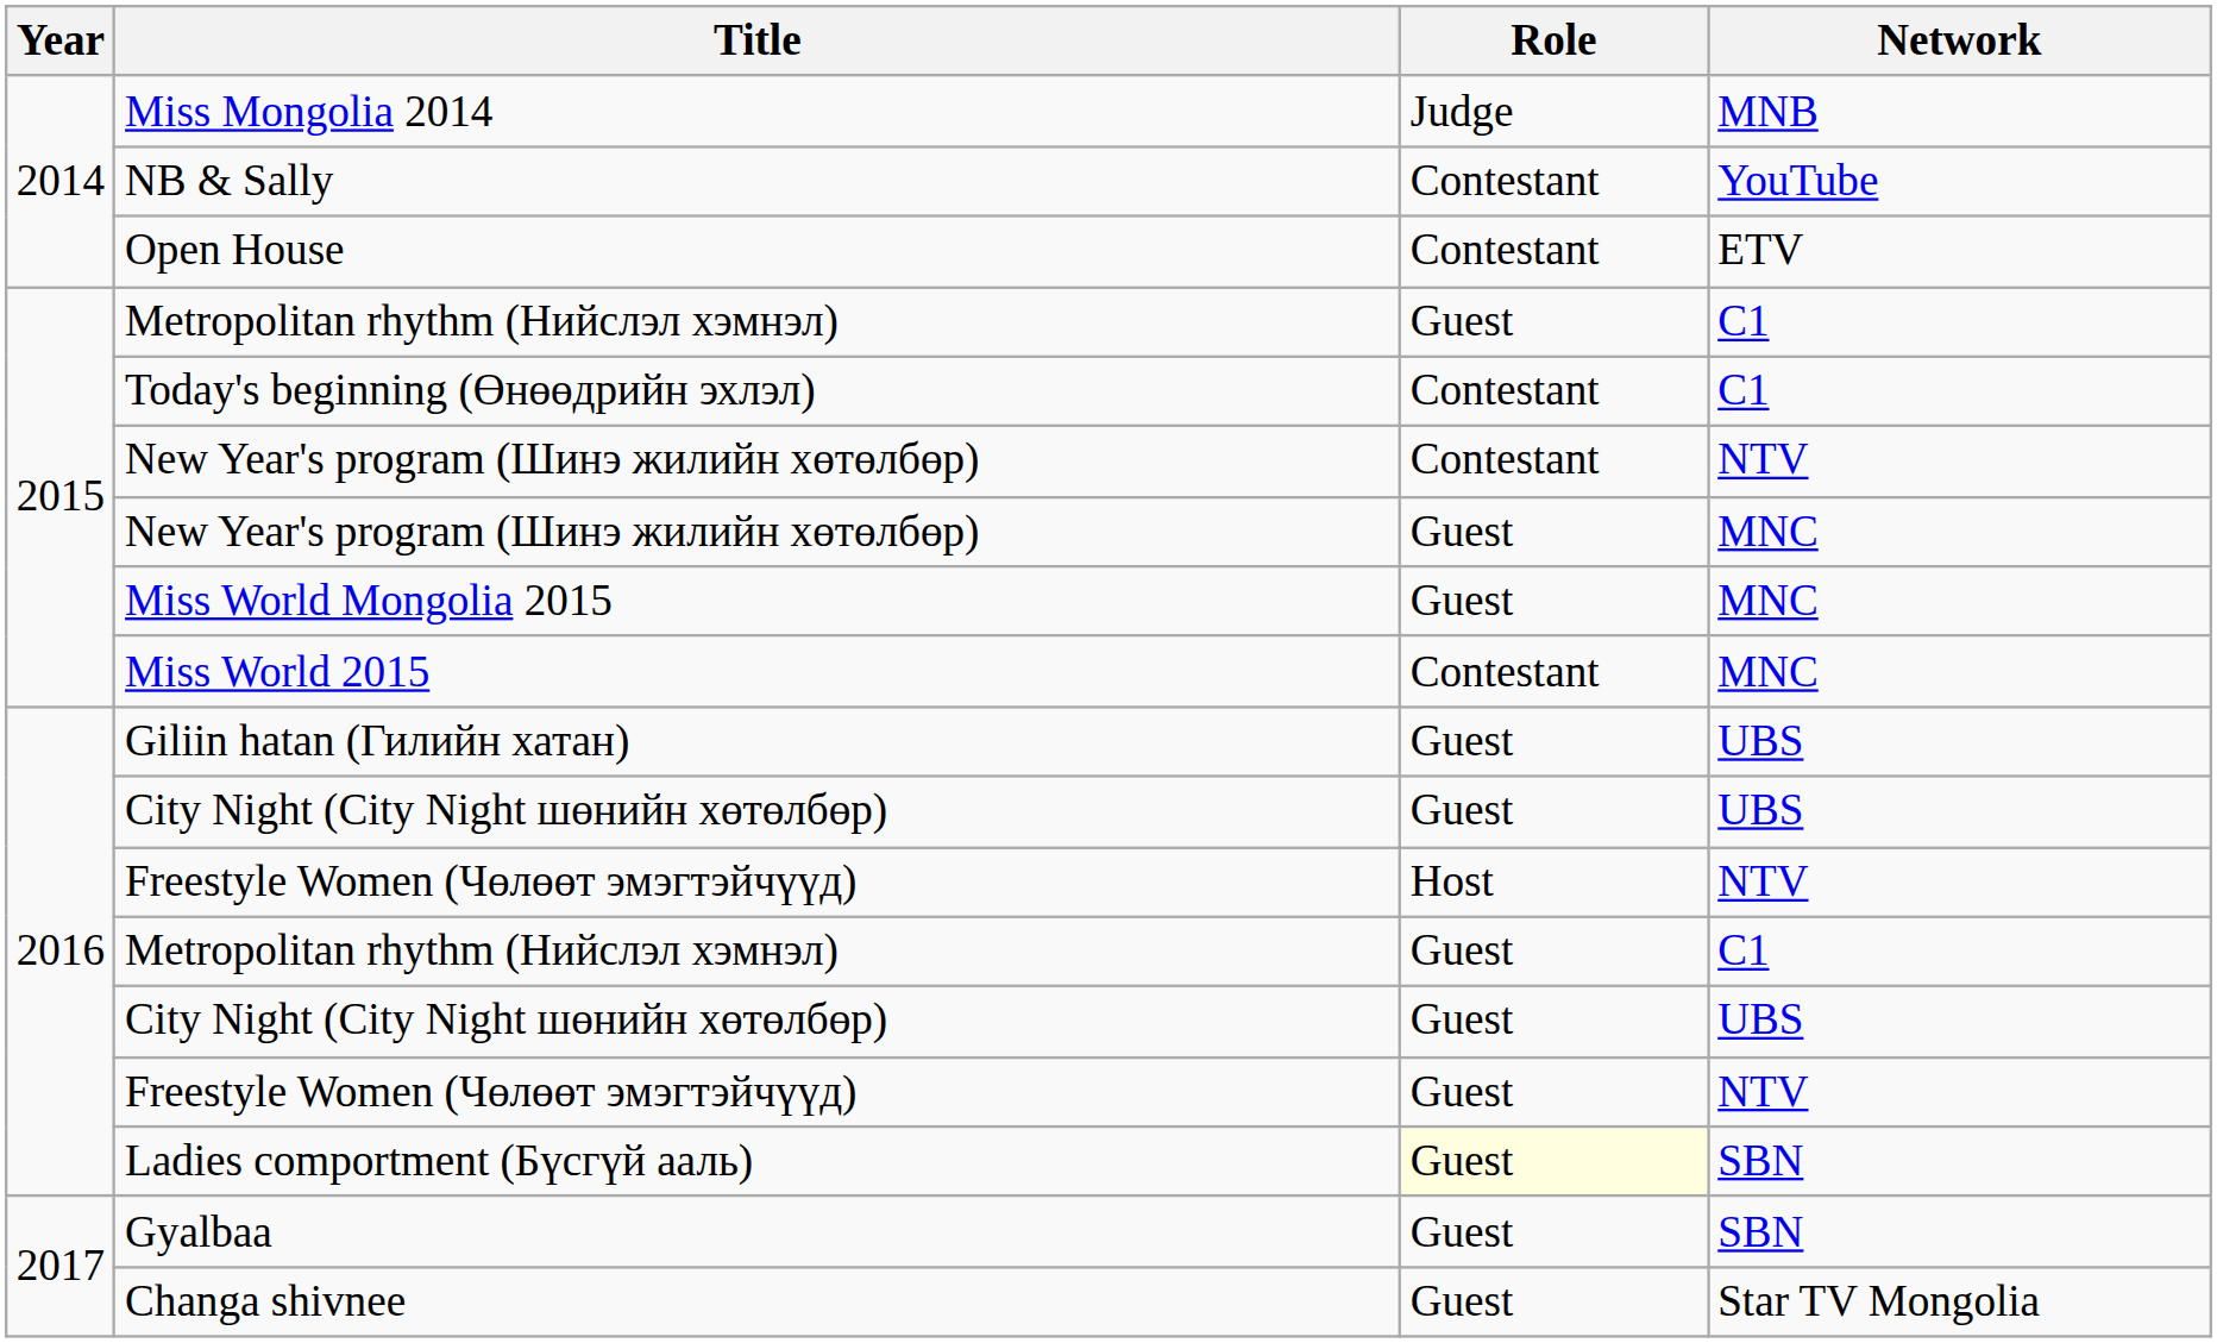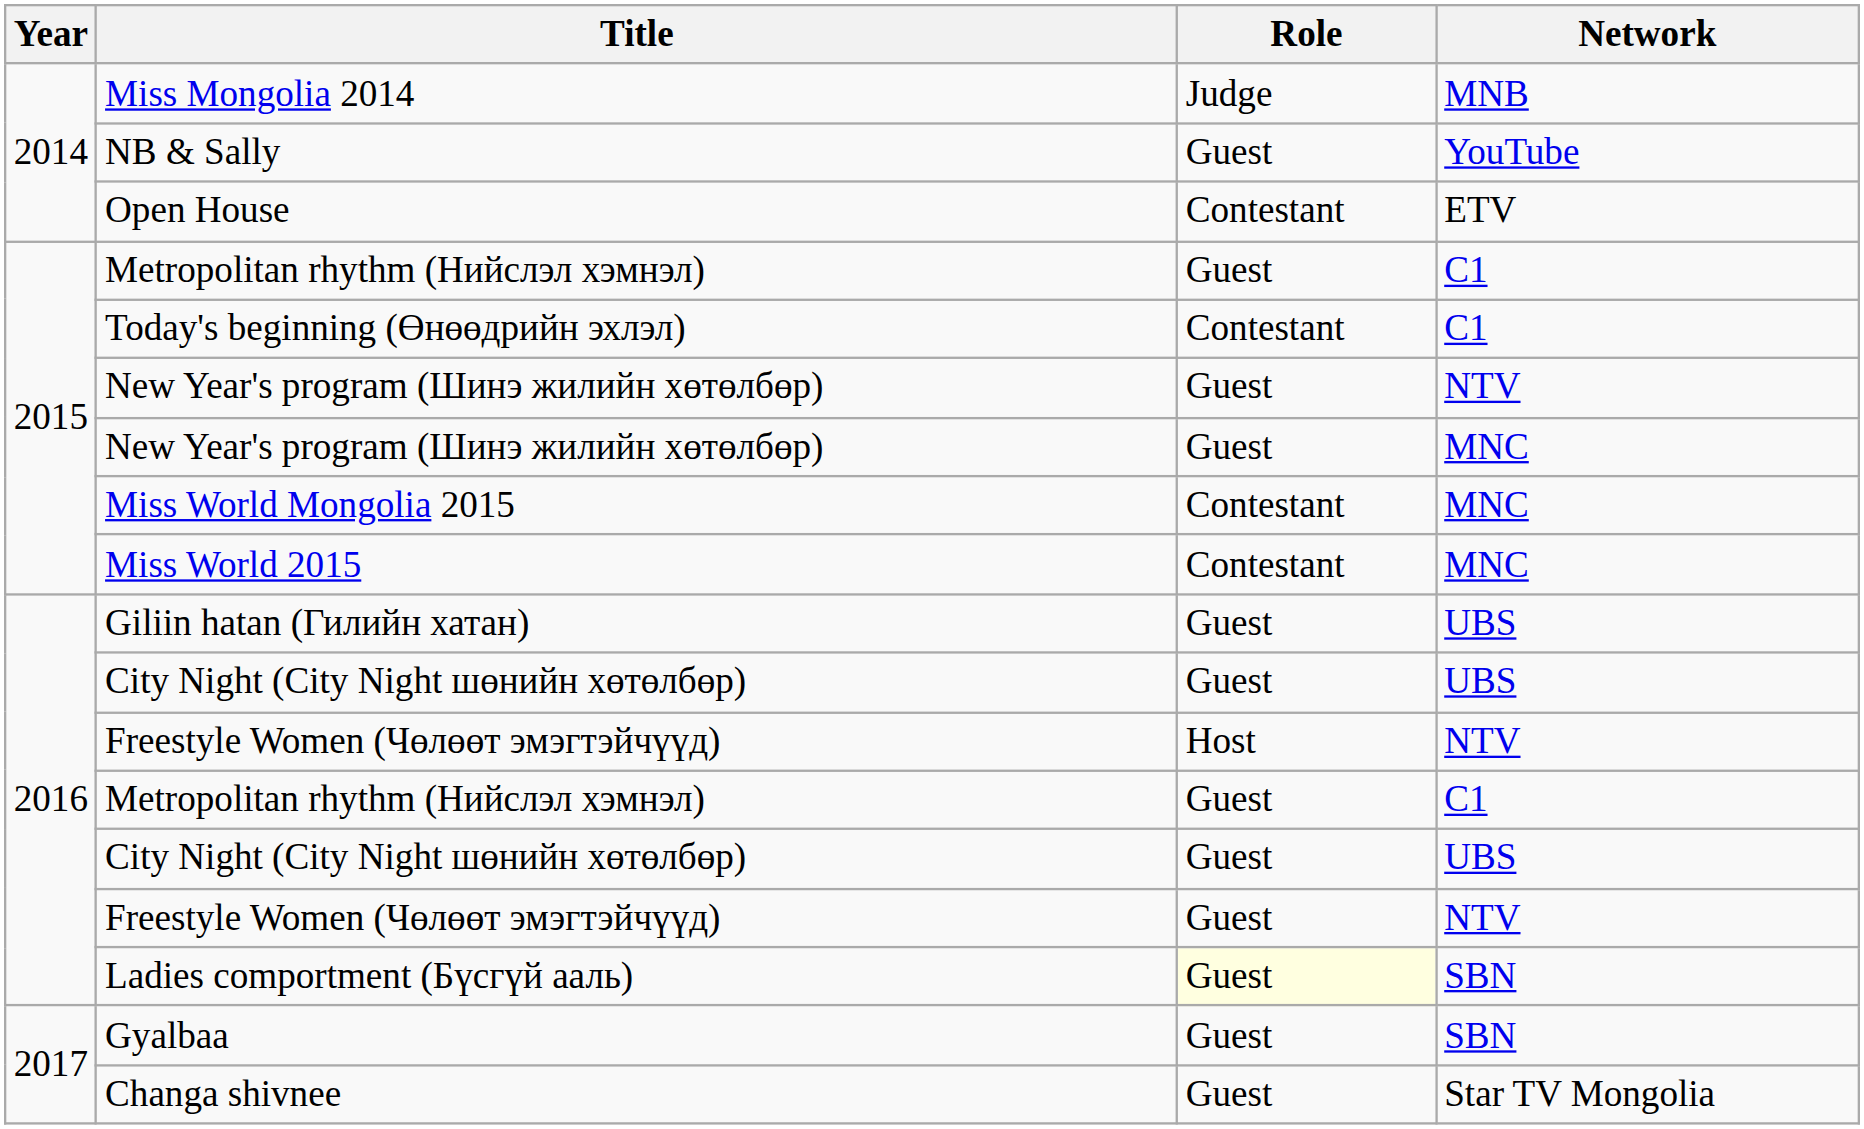NB & Sally | Role: Contestant -> Guest
New Year's program (Шинэ жилийн хөтөлбөр) / NTV | Role: Contestant -> Guest
Miss World Mongolia 2015 | Role: Guest -> Contestant
